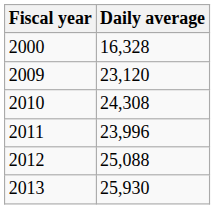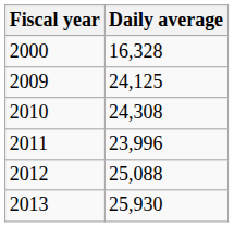2009 | Daily average: 23,120 -> 24,125
